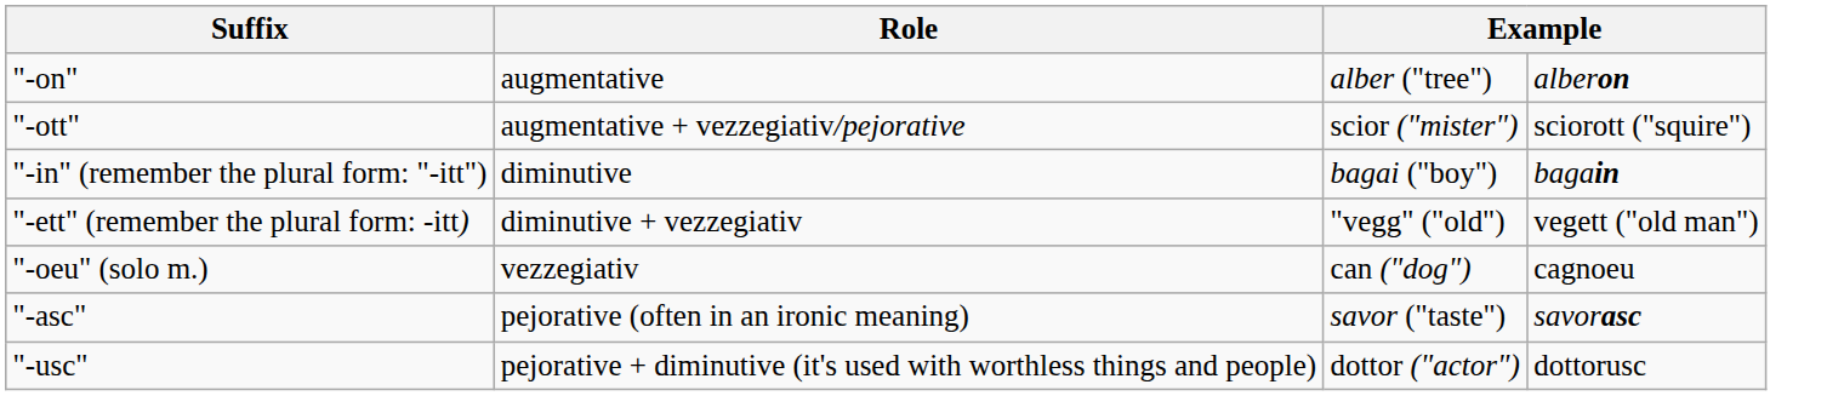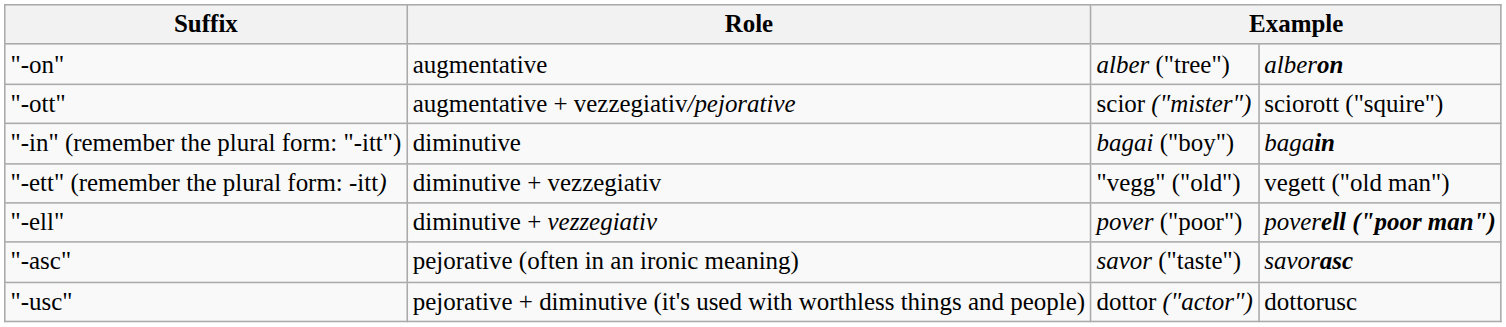+ row: "-ell" | diminutive + vezzegiativ | pover ("poor") | poverell ("poor man")
- row: "-oeu" (solo m.) | vezzegiativ | can ("dog") | cagnoeu
